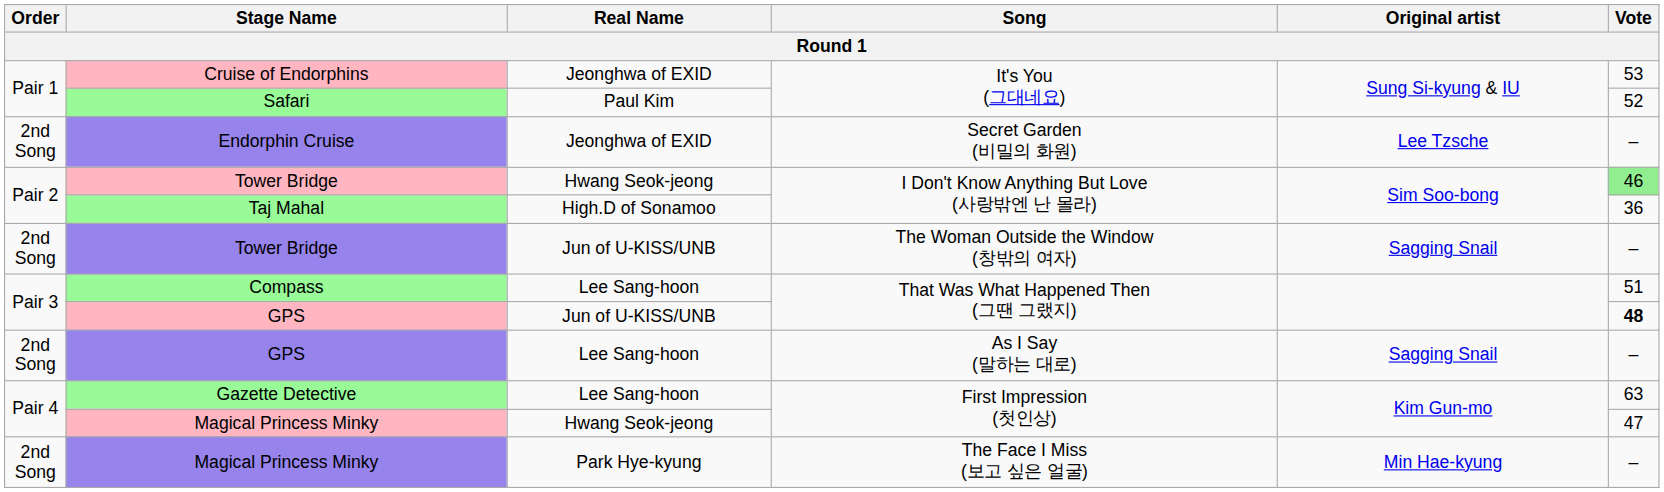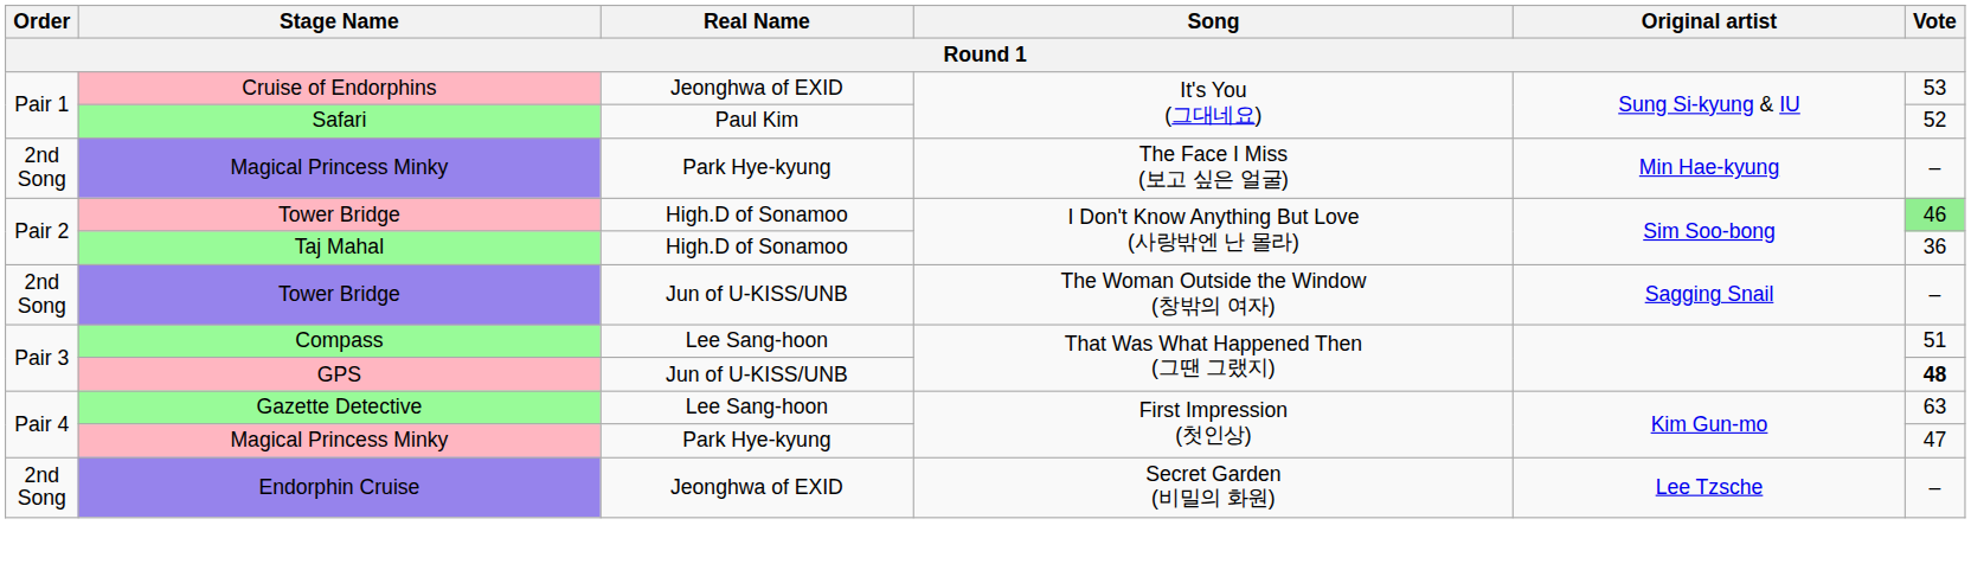rows swapped: Endorphin Cruise <-> Magical Princess Minky / The Face I Miss (보고 싶은 얼굴)
Tower Bridge / I Don't Know Anything But Love (사랑밖엔 난 몰라) | Real Name: Hwang Seok-jeong -> High.D of Sonamoo
- row: 2nd Song | GPS | Lee Sang-hoon | As I Say (말하는 대로) | Sagging Snail | –
Magical Princess Minky / First Impression (첫인상) | Real Name: Hwang Seok-jeong -> Park Hye-kyung
